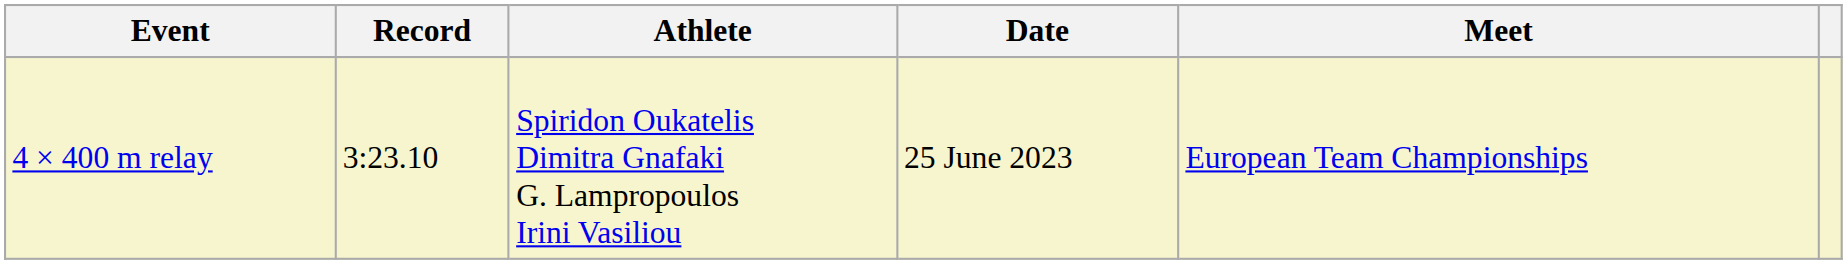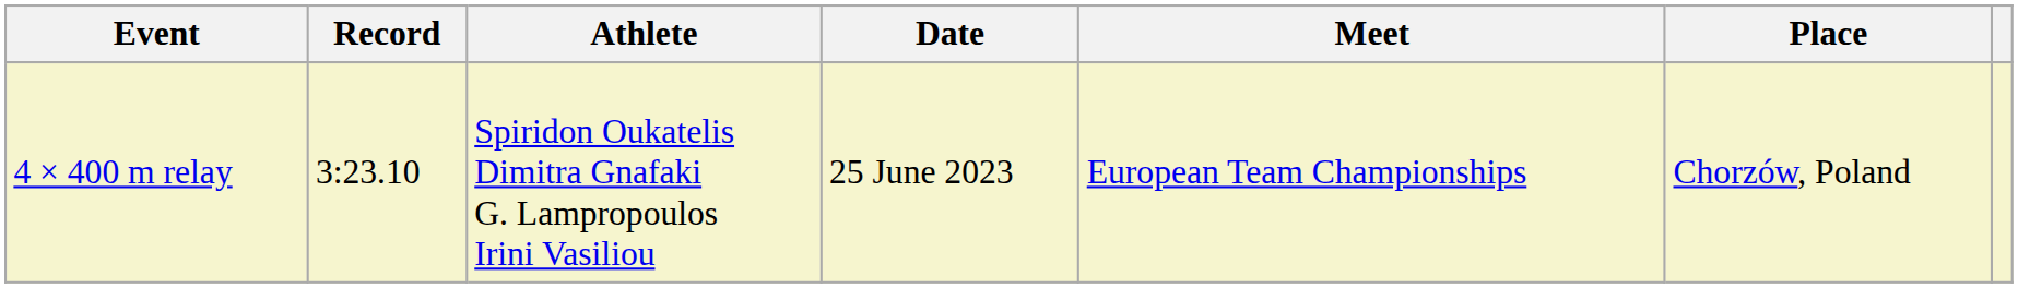+ column: Place | Chorzów, Poland
